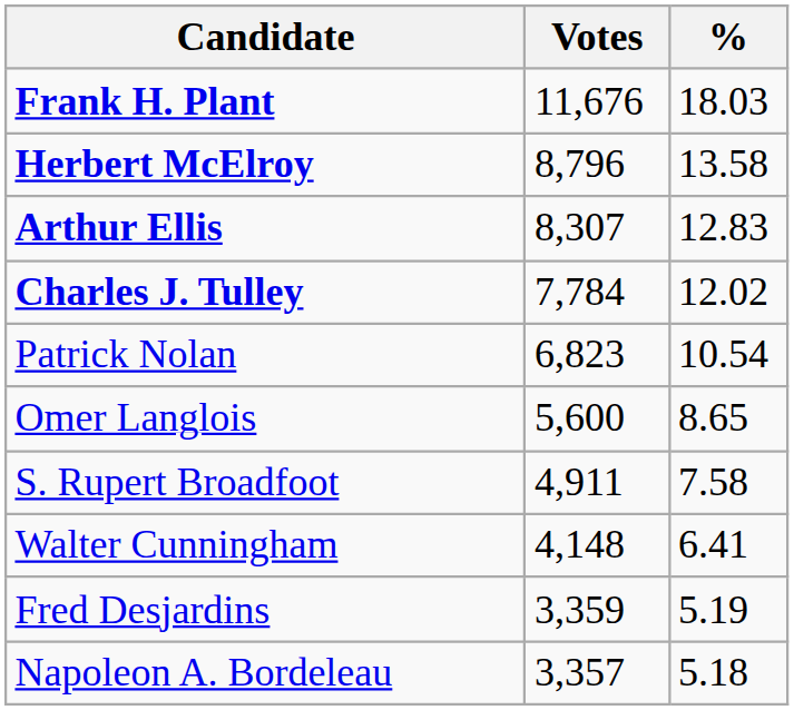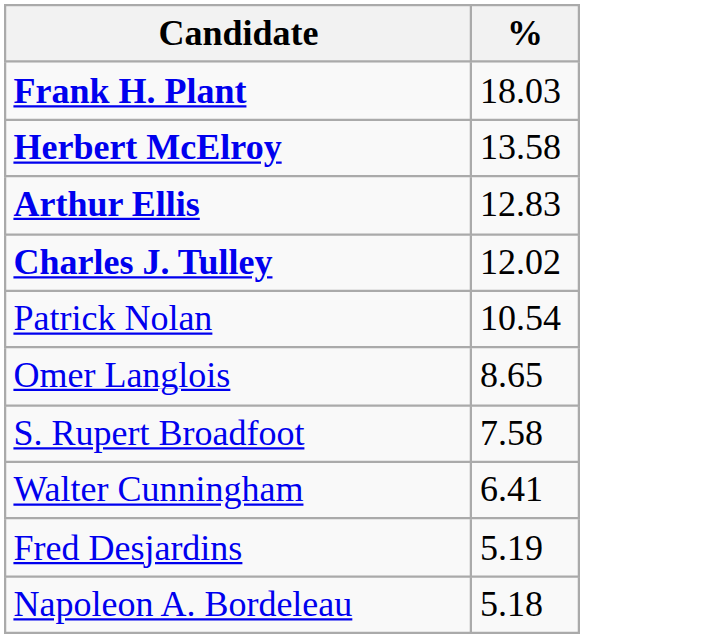- column: Votes | 11,676 | 8,796 | 8,307 | 7,784 | 6,823 | 5,600 | 4,911 | 4,148 | 3,359 | 3,357
